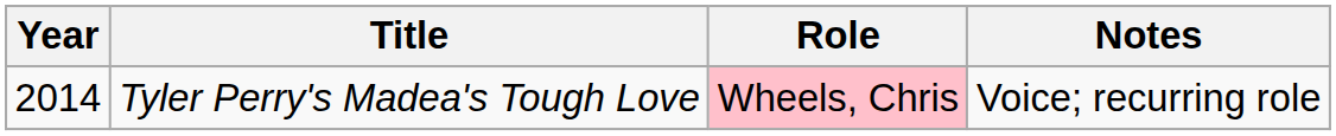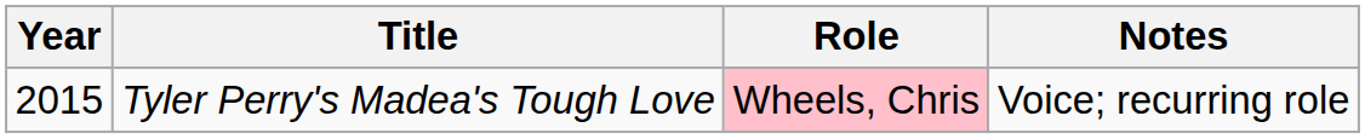Tyler Perry's Madea's Tough Love | Year: 2014 -> 2015
